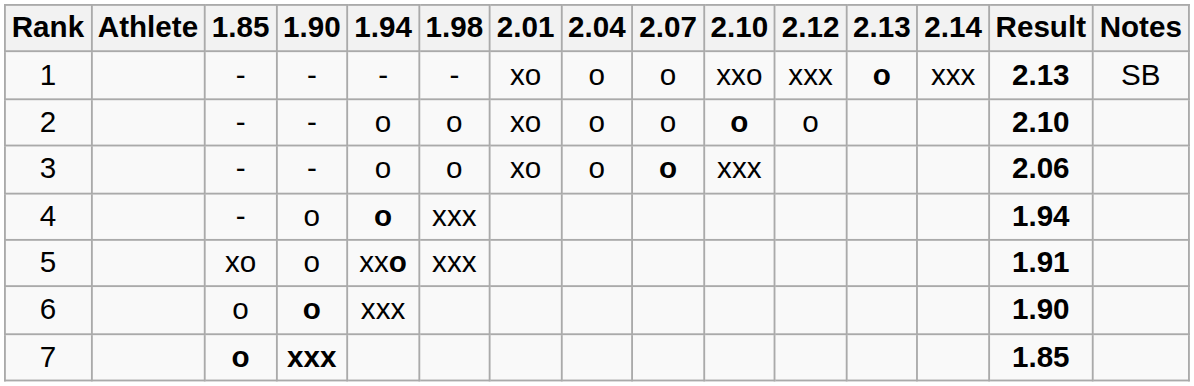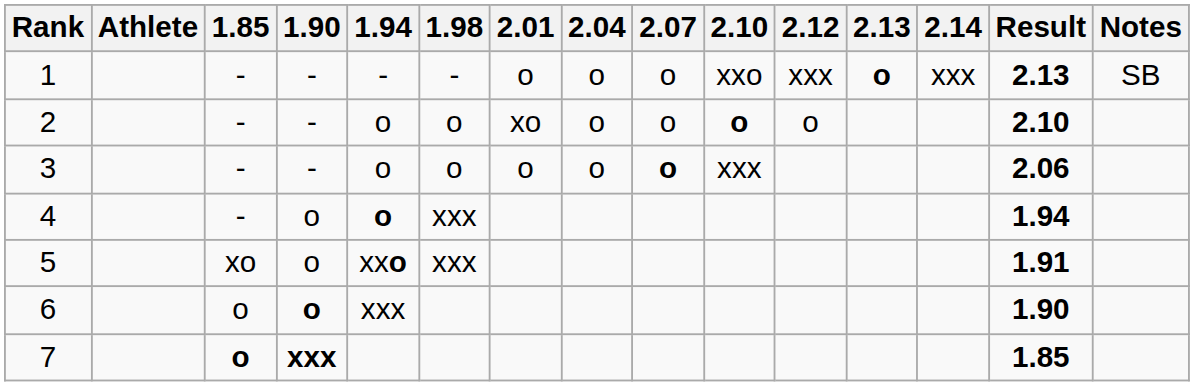1 | 2.01: xo -> o
3 | 2.01: xo -> o
